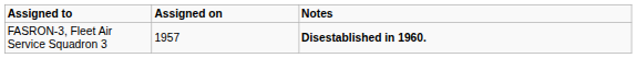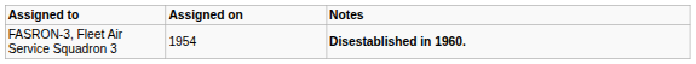FASRON-3, Fleet Air Service Squadron 3 | Assigned on: 1957 -> 1954
